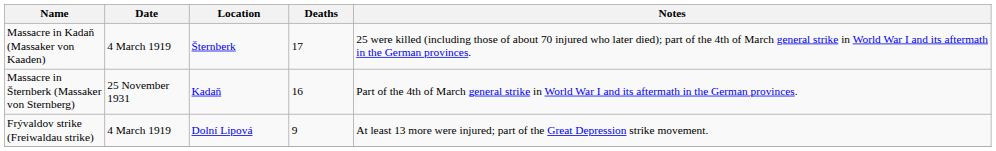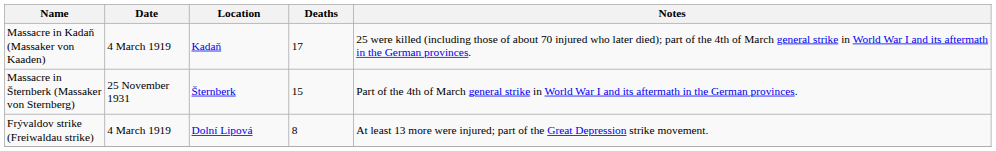Massacre in Kadaň (Massaker von Kaaden) | Location: Šternberk -> Kadaň
Massacre in Šternberk (Massaker von Sternberg) | Location: Kadaň -> Šternberk
Massacre in Šternberk (Massaker von Sternberg) | Deaths: 16 -> 15
Frývaldov strike (Freiwaldau strike) | Deaths: 9 -> 8
